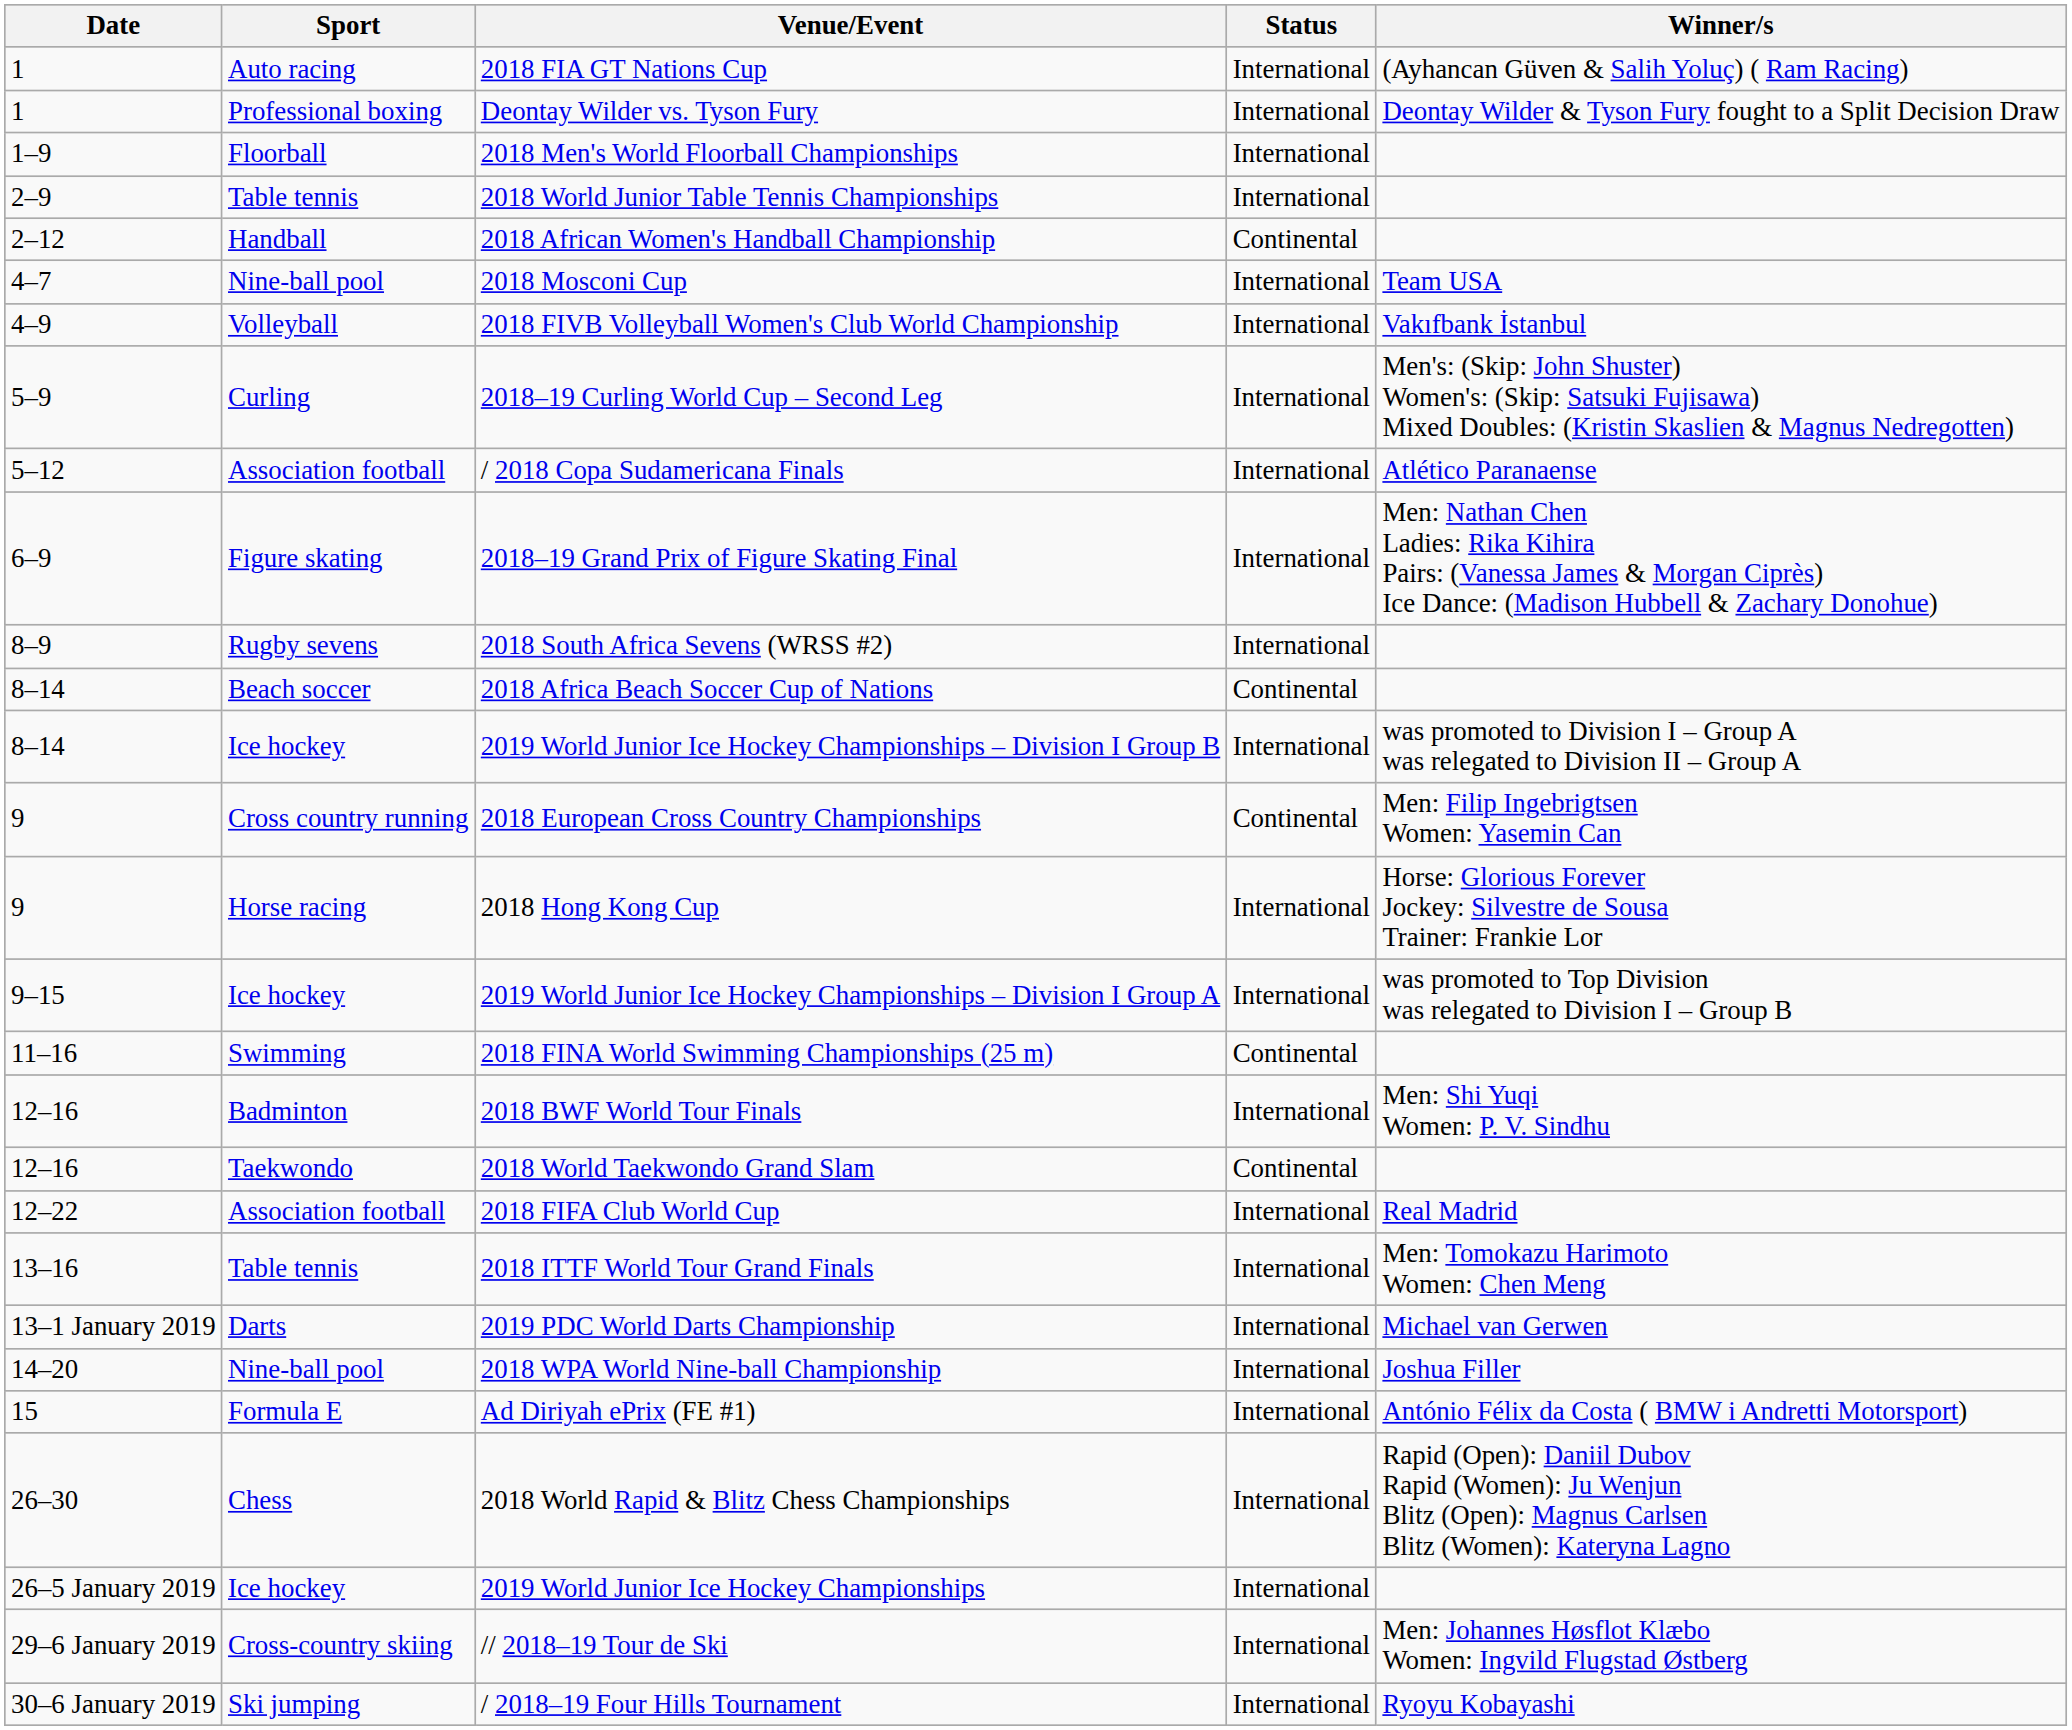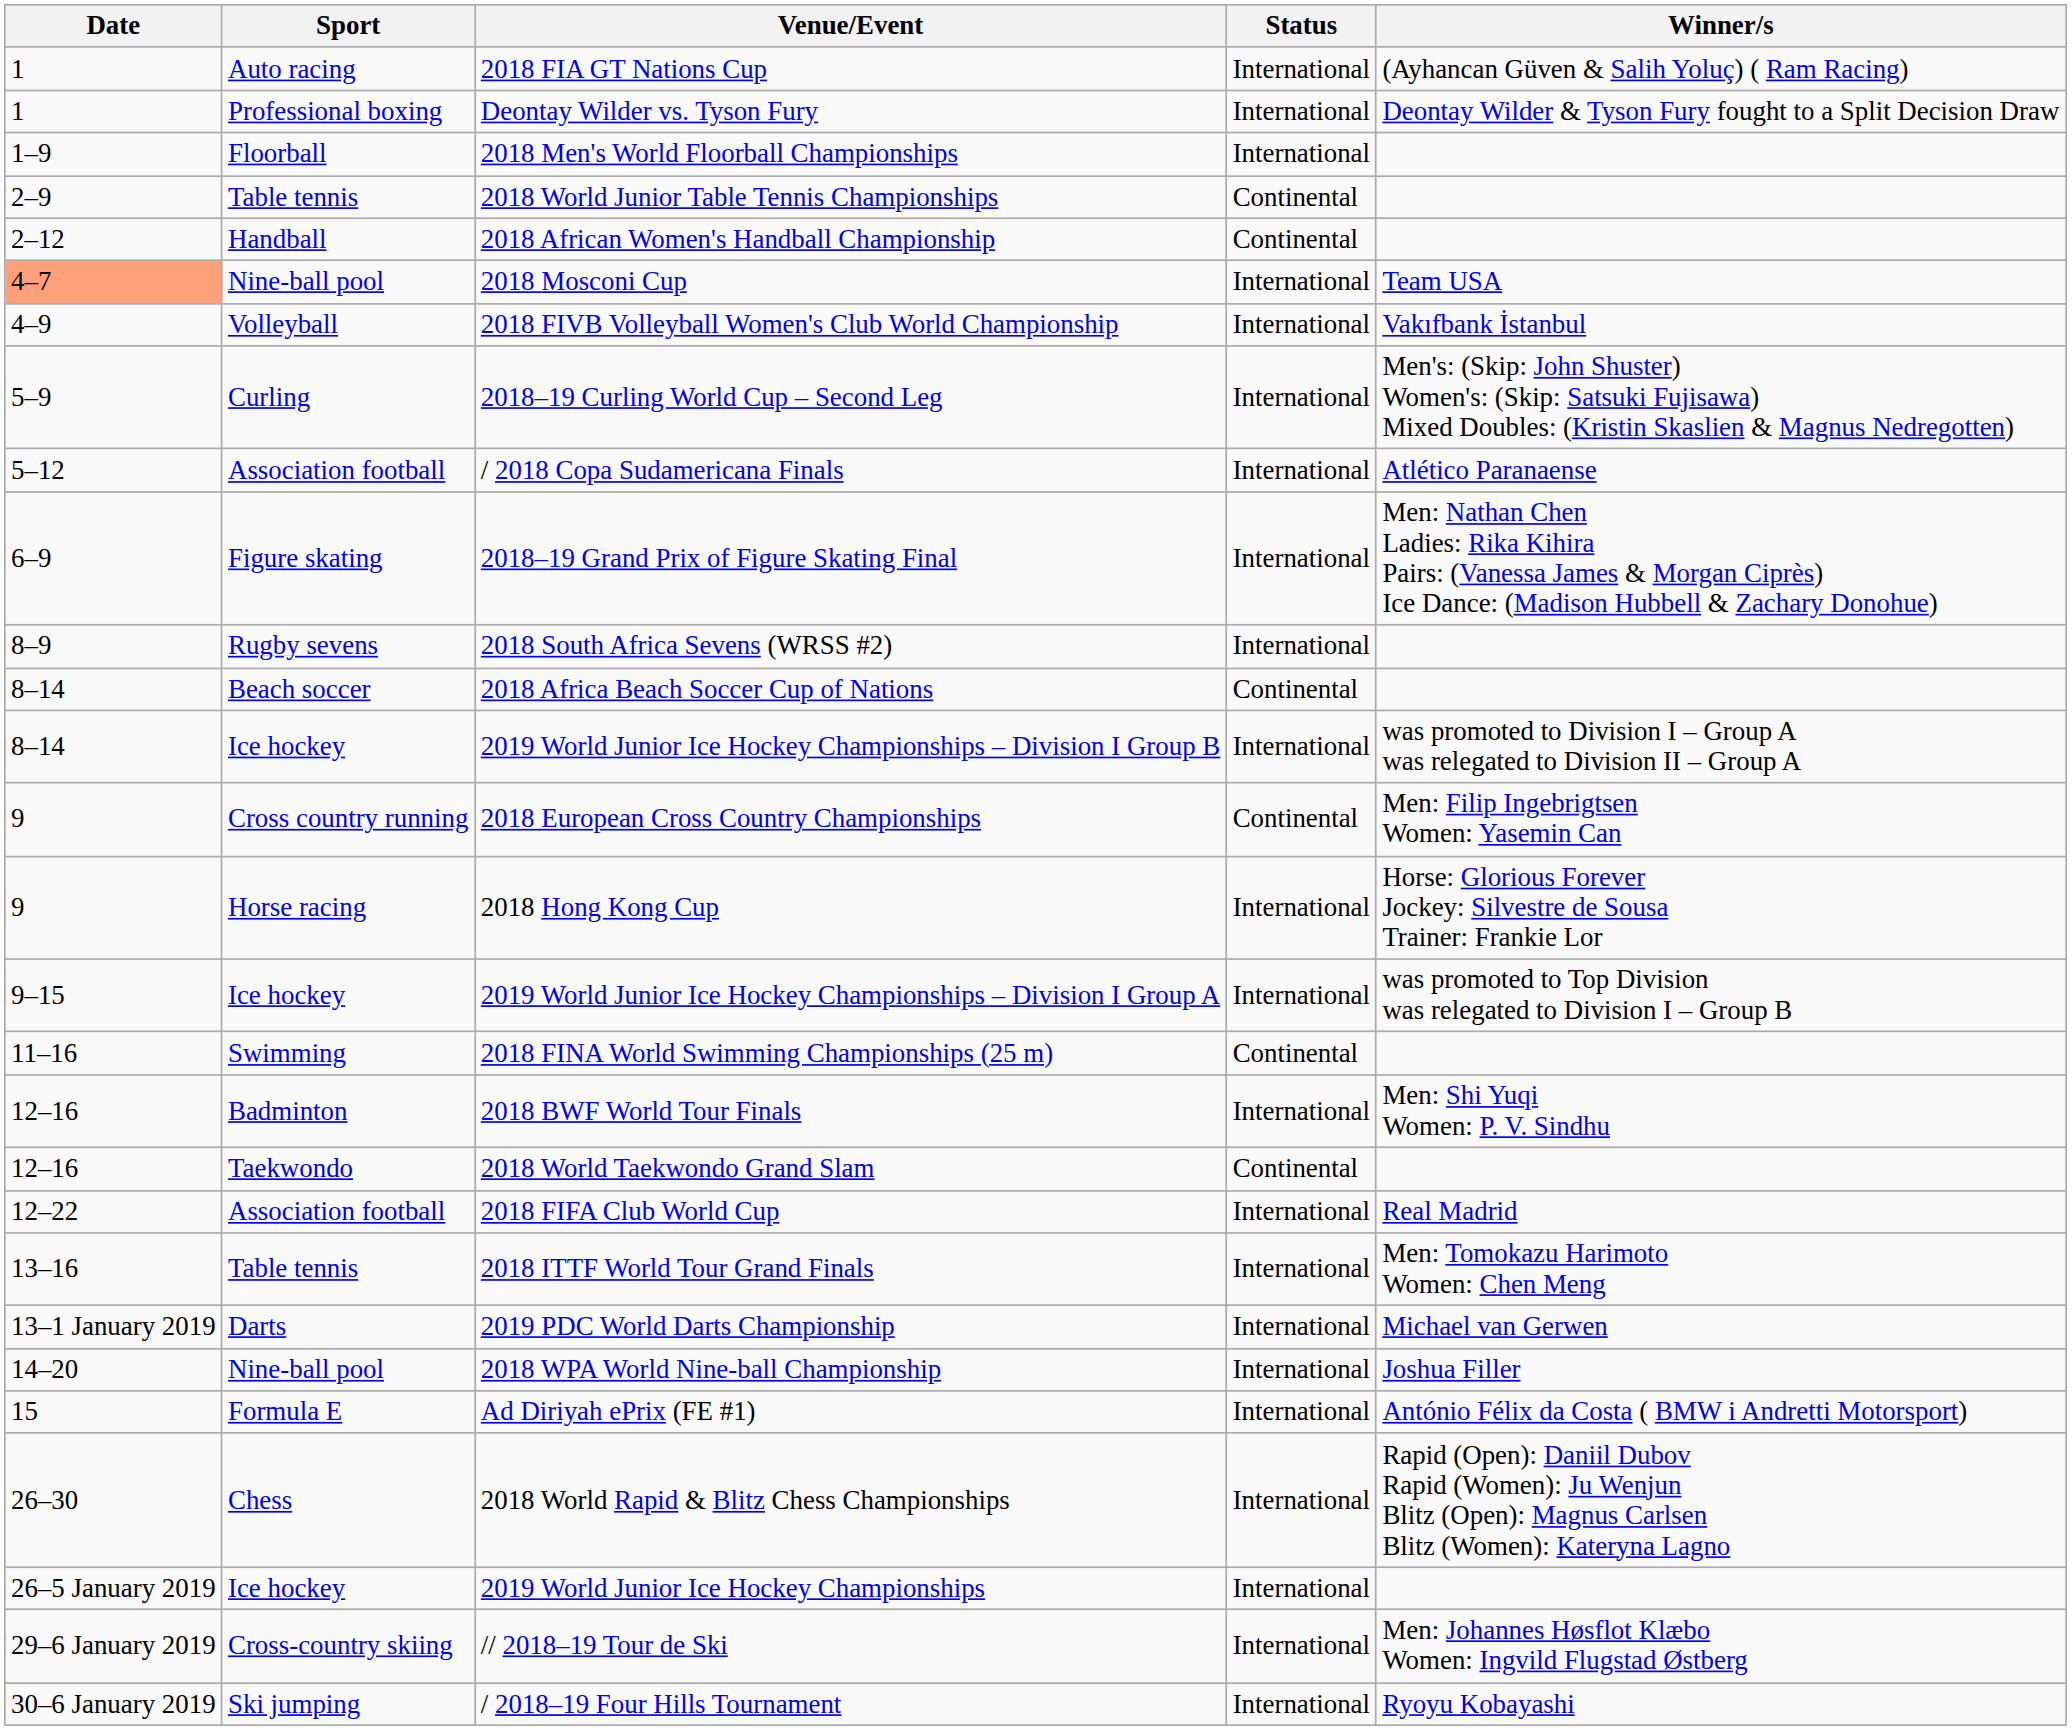2018 World Junior Table Tennis Championships | Status: International -> Continental
2018 Mosconi Cup | Date: no background -> lightsalmon background
